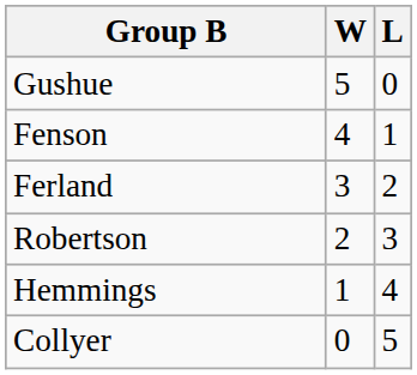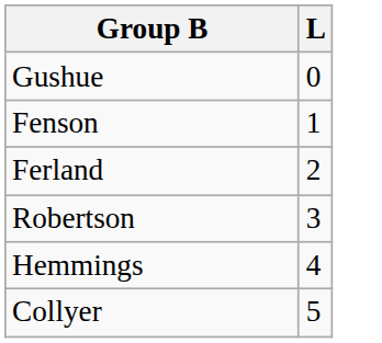- column: W | 5 | 4 | 3 | 2 | 1 | 0
